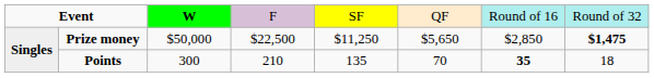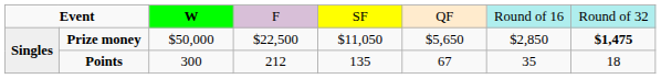Prize money | column 5: $11,250 -> $11,050
Points | column 4: 210 -> 212
Points | column 6: 70 -> 67
Points | column 7: bold -> normal
